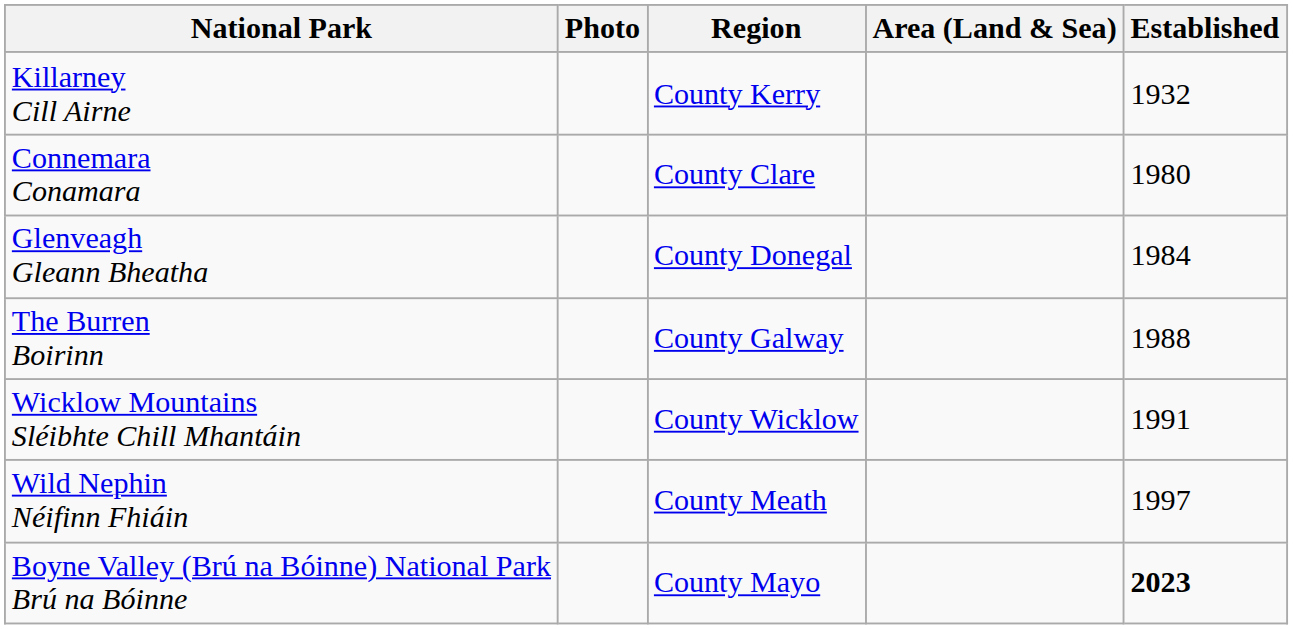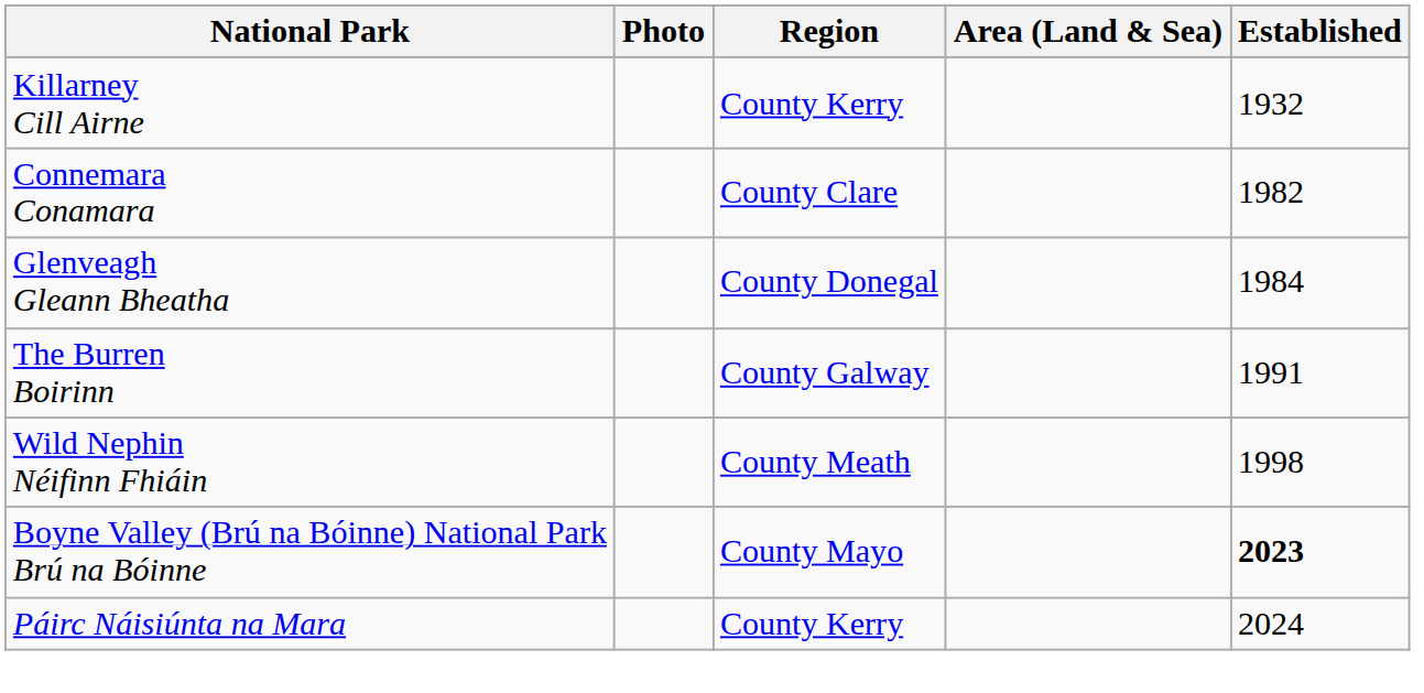Connemara Conamara | Established: 1980 -> 1982
The Burren Boirinn | Established: 1988 -> 1991
- row: Wicklow Mountains Sléibhte Chill Mhantáin | County Wicklow | 1991
Wild Nephin Néifinn Fhiáin | Established: 1997 -> 1998
+ row: Páirc Náisiúnta na Mara | County Kerry | 2024
